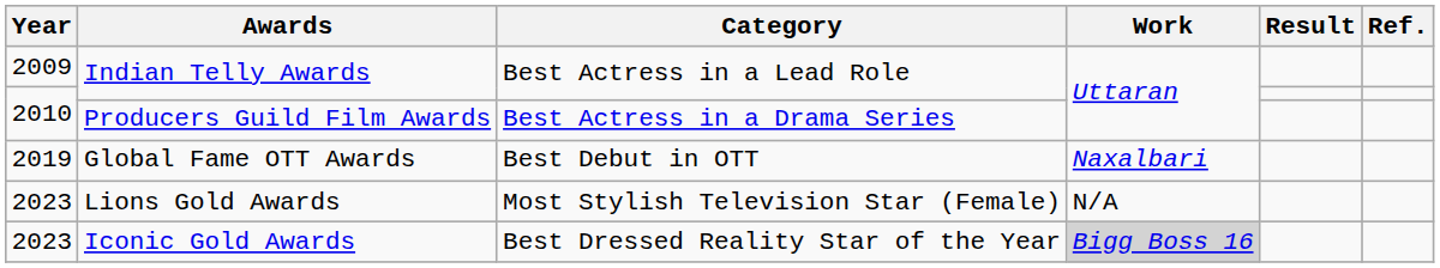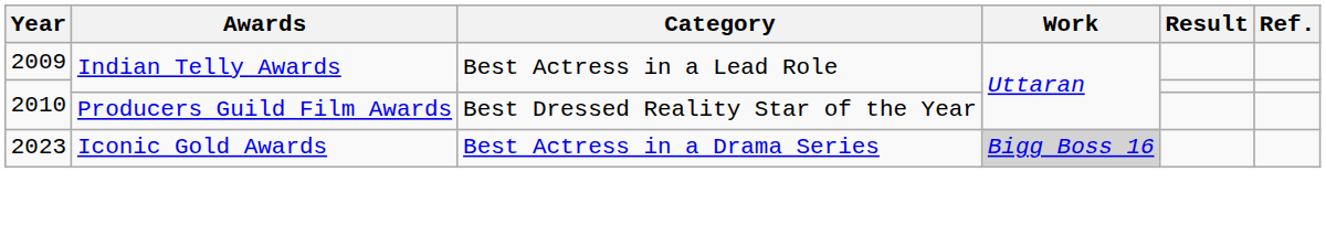Producers Guild Film Awards | Category: Best Actress in a Drama Series -> Best Dressed Reality Star of the Year
- row: 2019 | Global Fame OTT Awards | Best Debut in OTT | Naxalbari
- row: 2023 | Lions Gold Awards | Most Stylish Television Star (Female) | N/A
Iconic Gold Awards | Category: Best Dressed Reality Star of the Year -> Best Actress in a Drama Series
